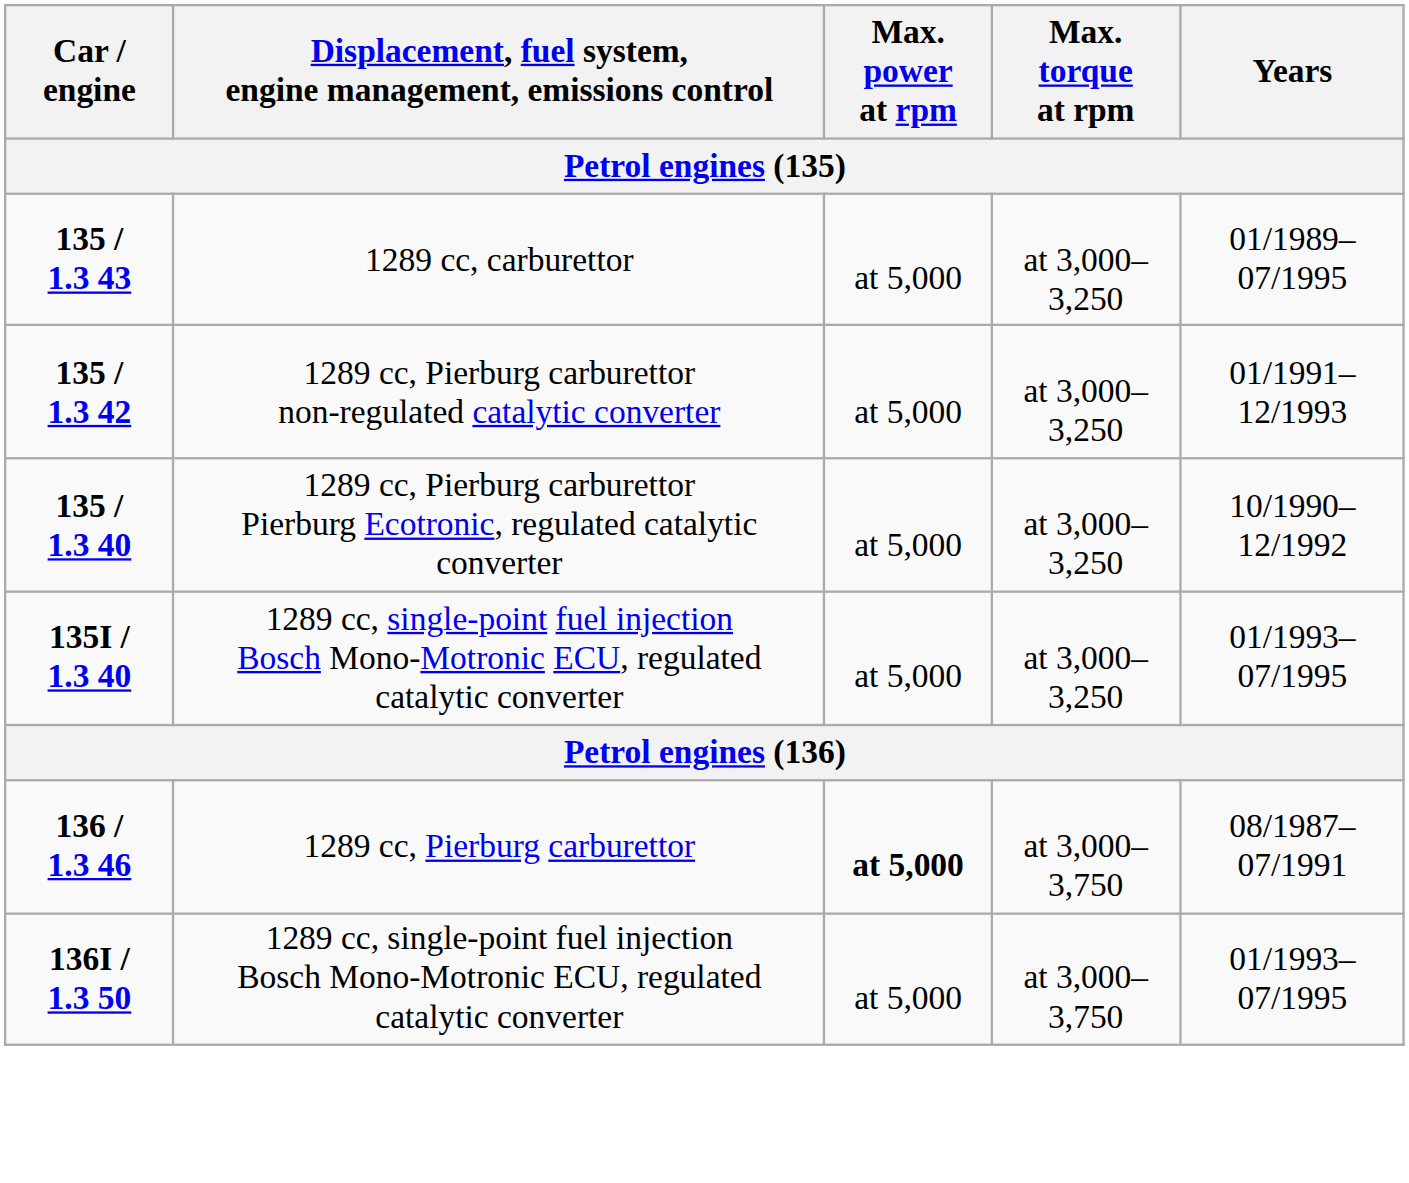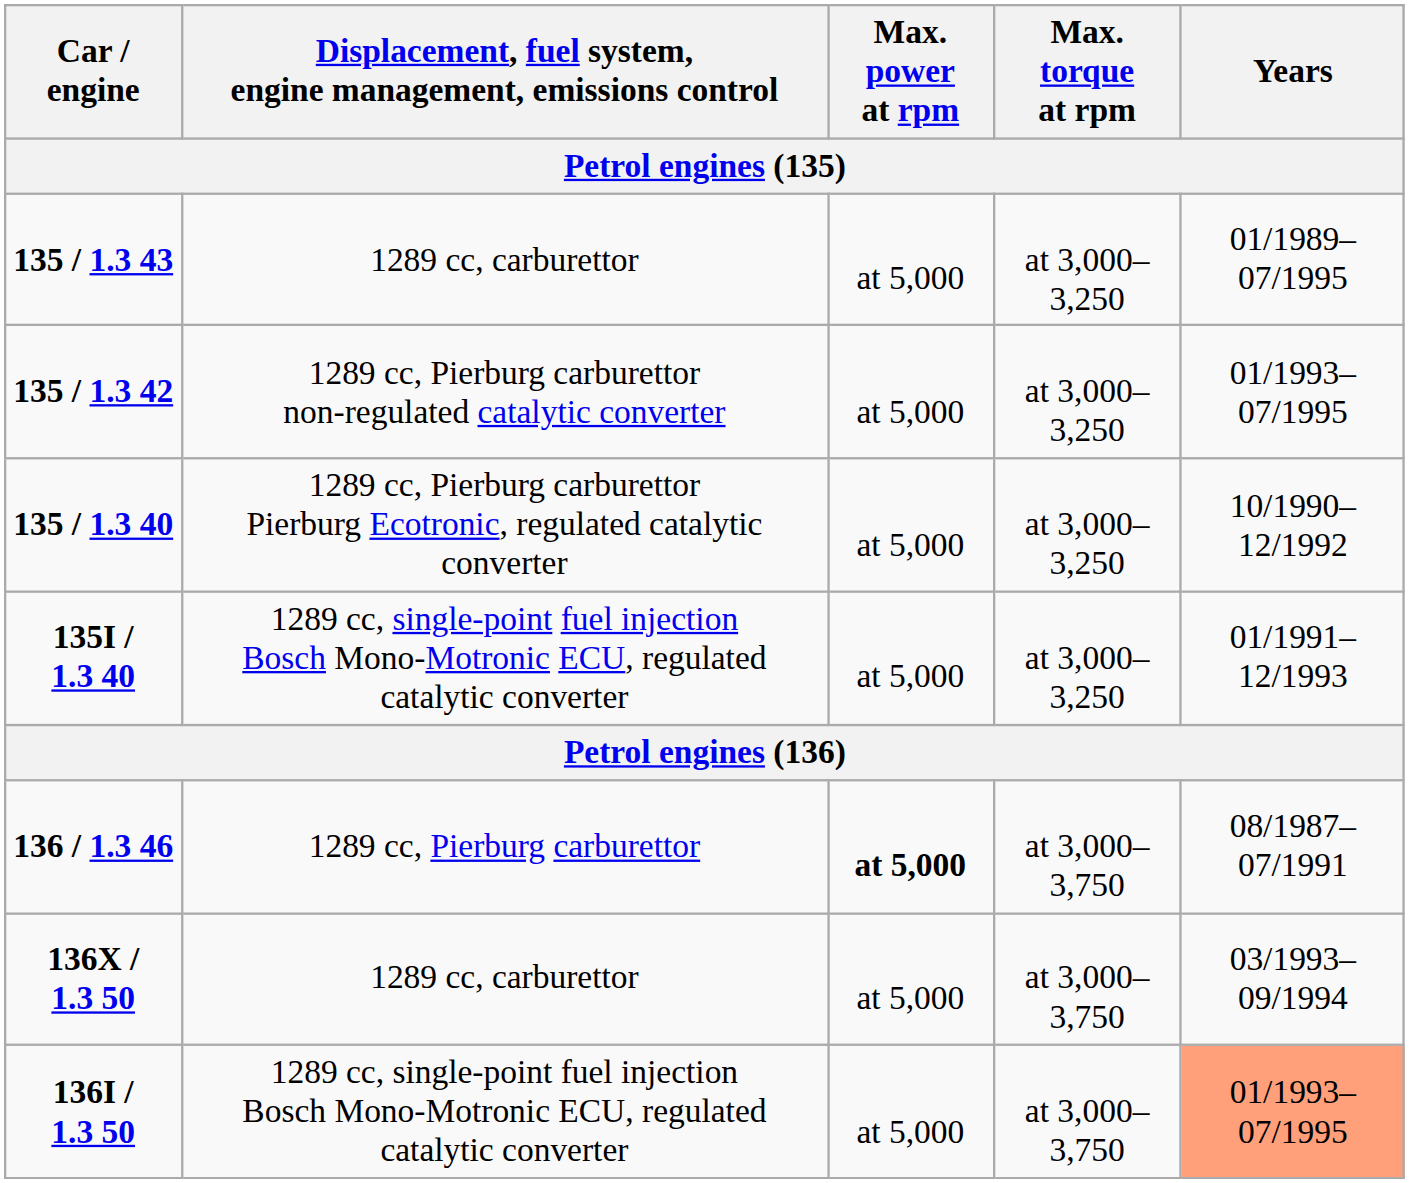135 / 1.3 42 | Years: 01/1991–12/1993 -> 01/1993–07/1995
135I / 1.3 40 | Years: 01/1993–07/1995 -> 01/1991–12/1993
+ row: 136X / 1.3 50 | 1289 cc, carburettor | at 5,000 | at 3,000–3,750 | 03/1993–09/1994
136I / 1.3 50 | Years: no background -> lightsalmon background
